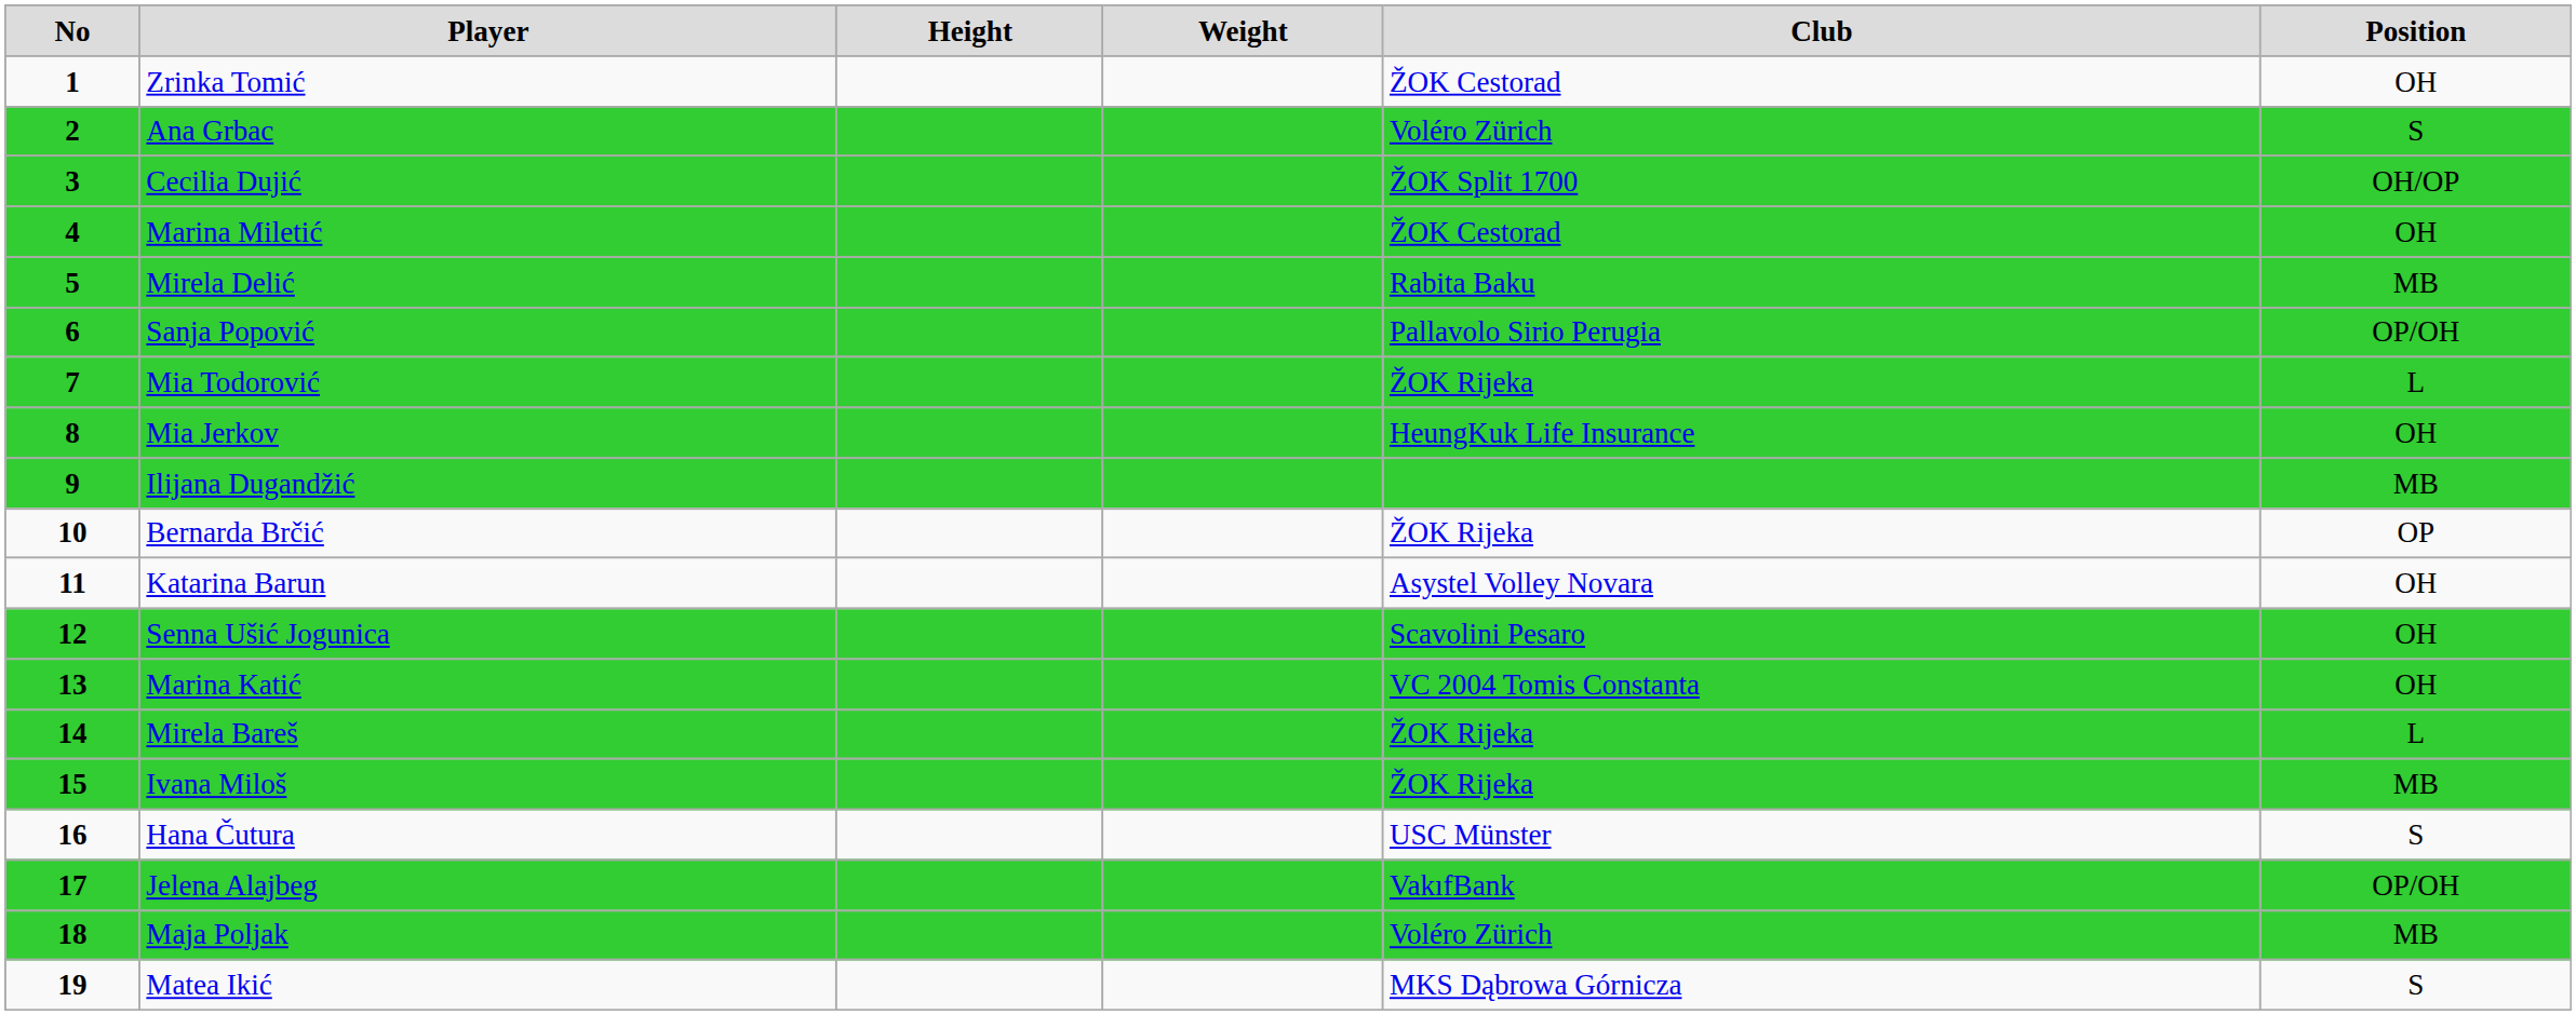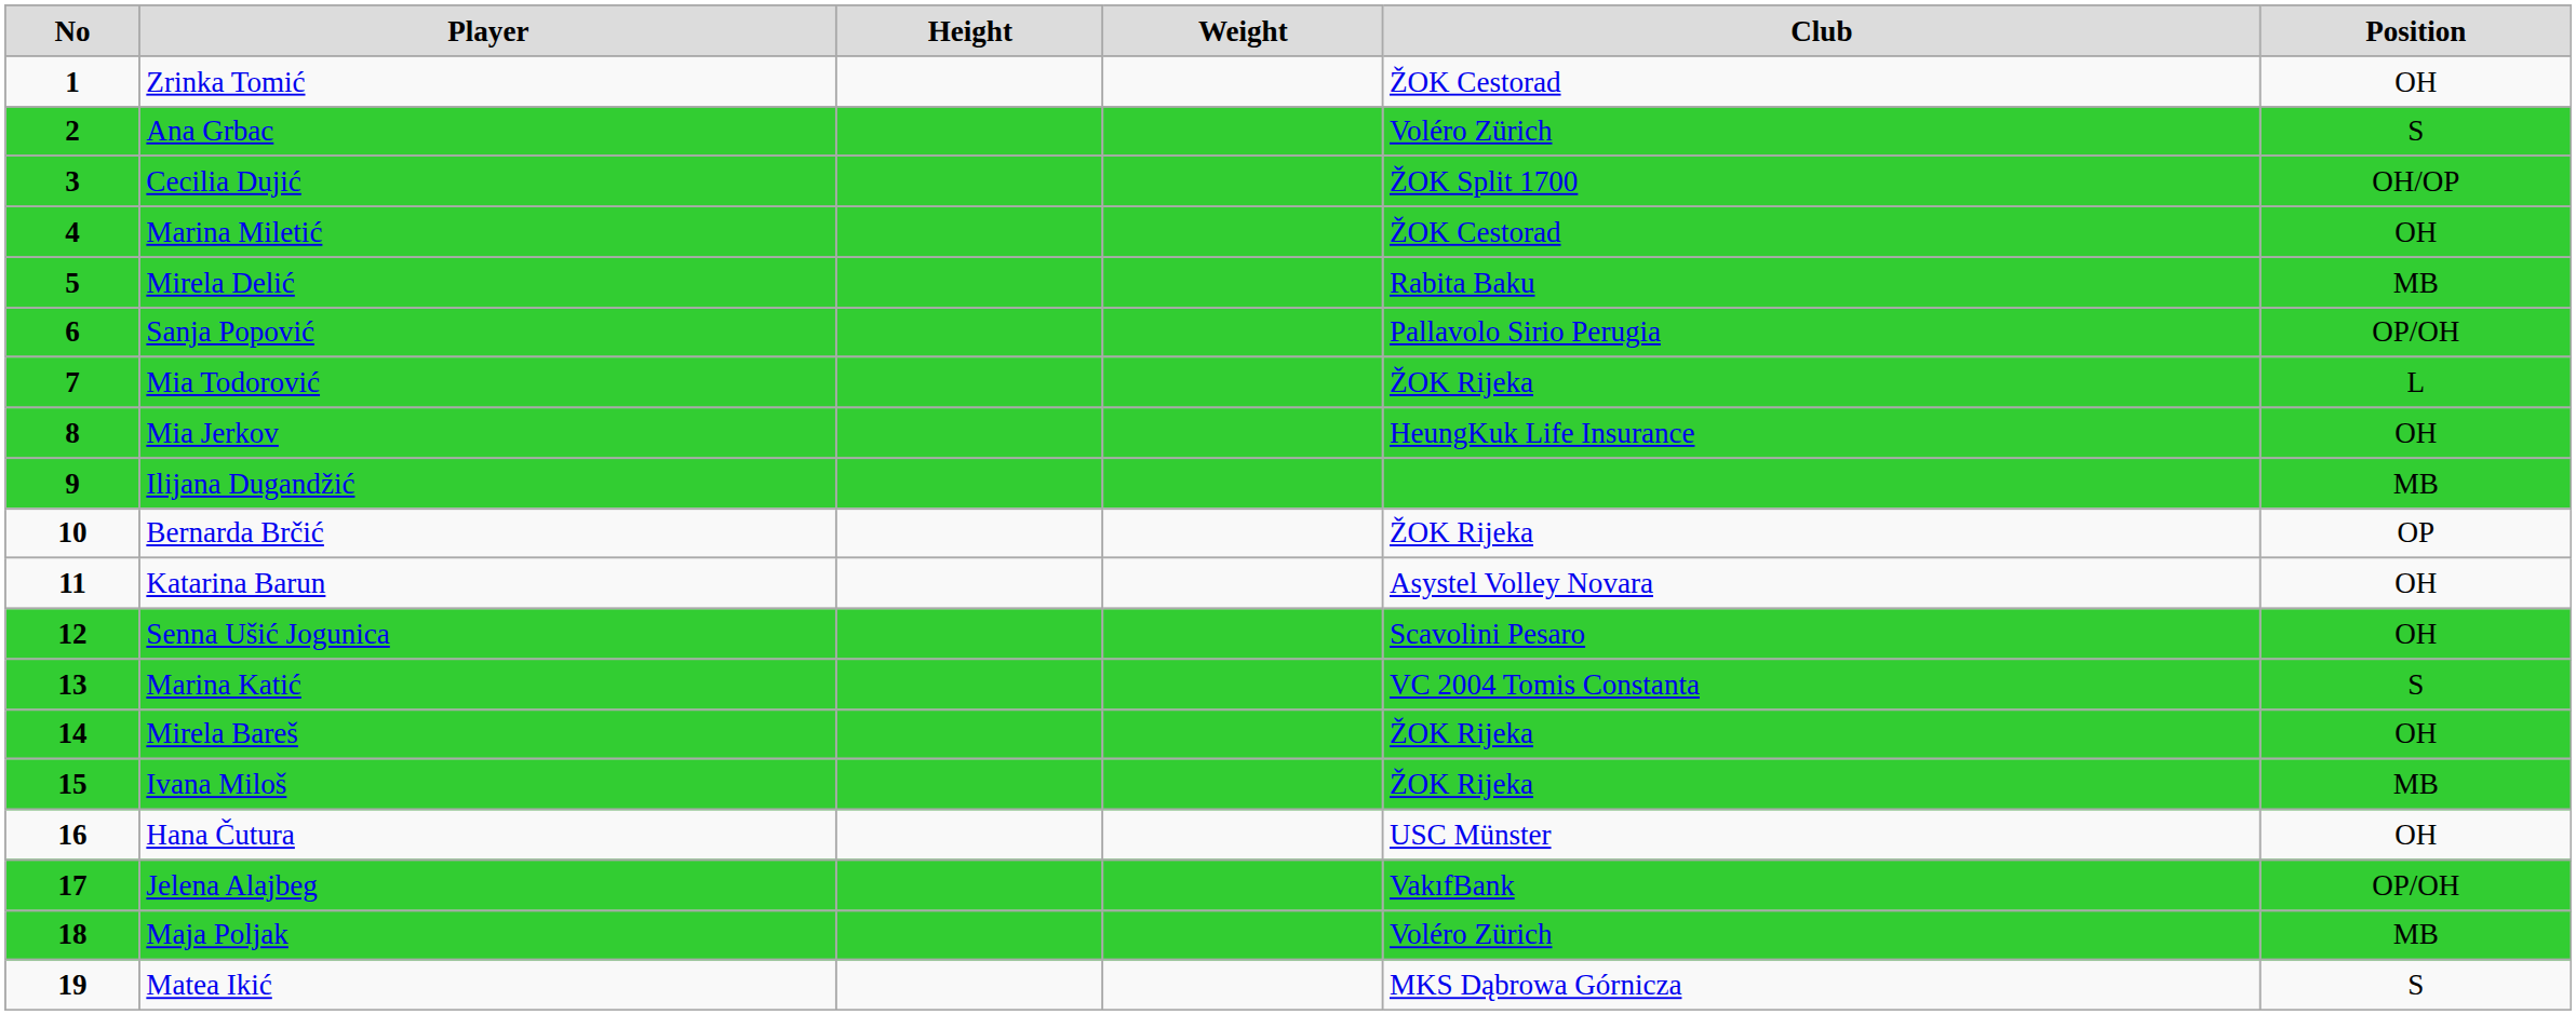Marina Katić | Position: OH -> S
Mirela Bareš | Position: L -> OH
Hana Čutura | Position: S -> OH
